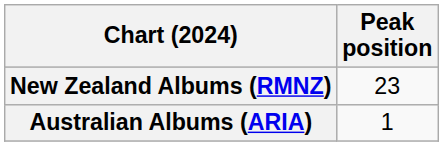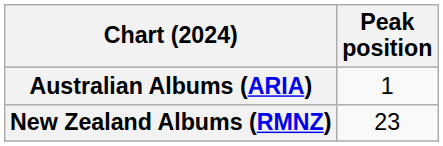rows swapped: Australian Albums (ARIA) <-> New Zealand Albums (RMNZ)
